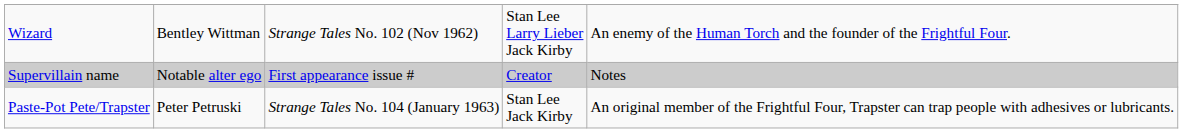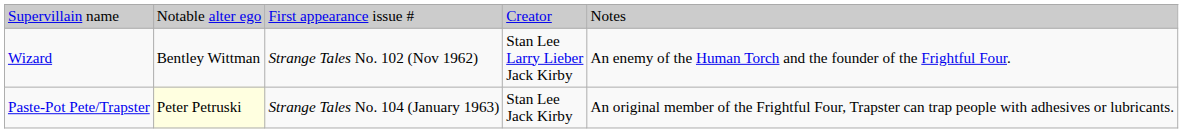rows swapped: Supervillain name <-> Wizard
Paste-Pot Pete/Trapster | column 2: no background -> lightyellow background
